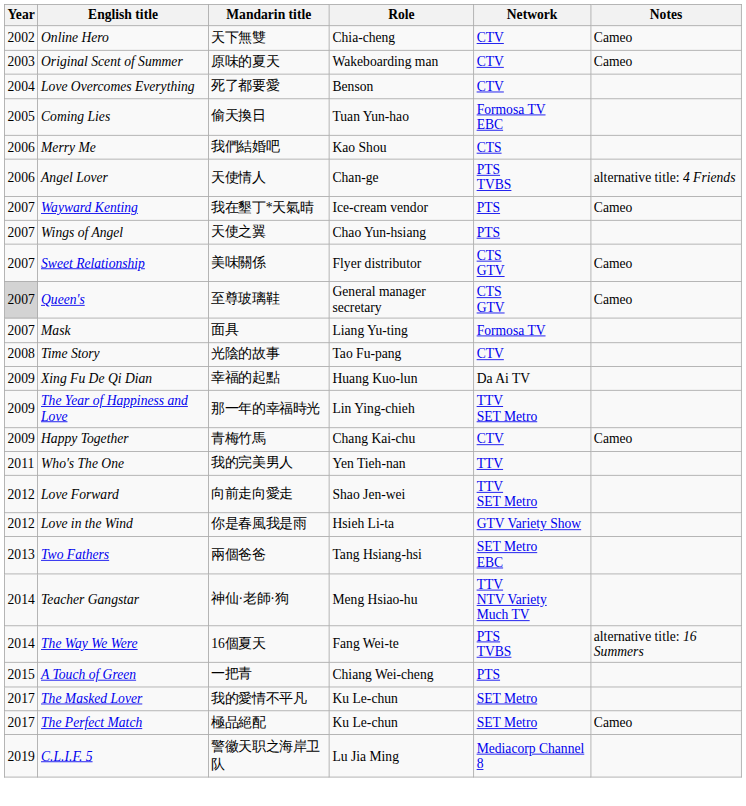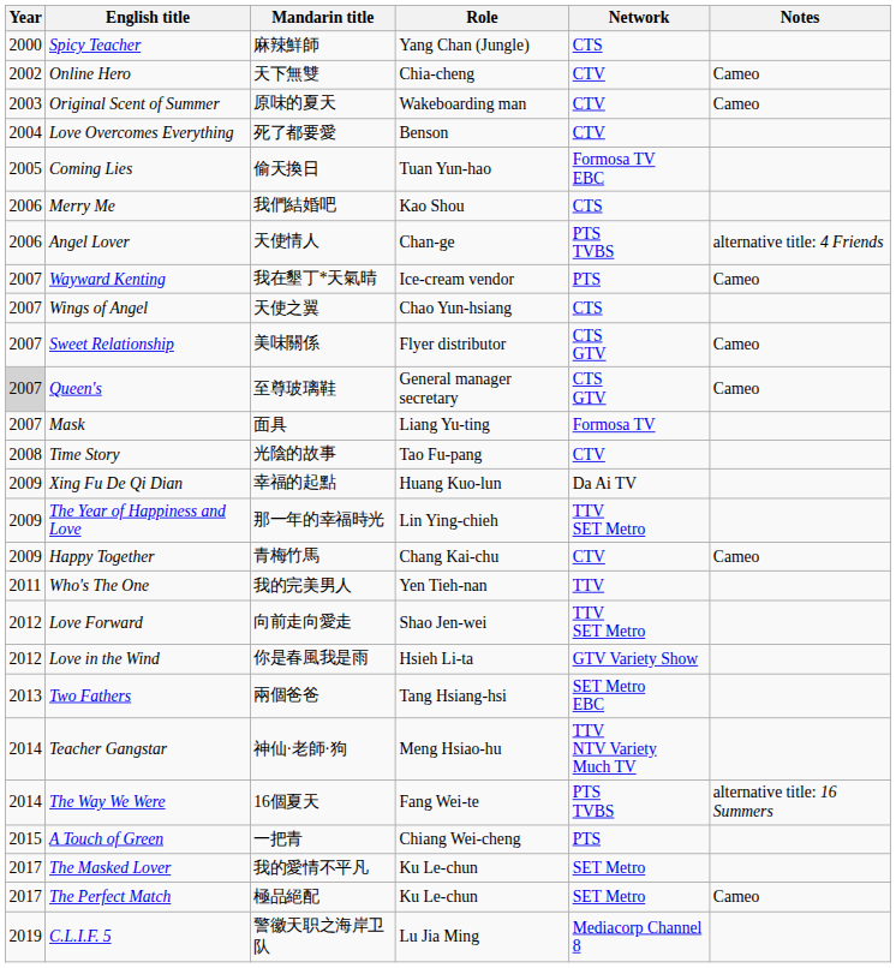+ row: 2000 | Spicy Teacher | 麻辣鮮師 | Yang Chan (Jungle) | CTS
Wings of Angel | Network: PTS -> CTS
